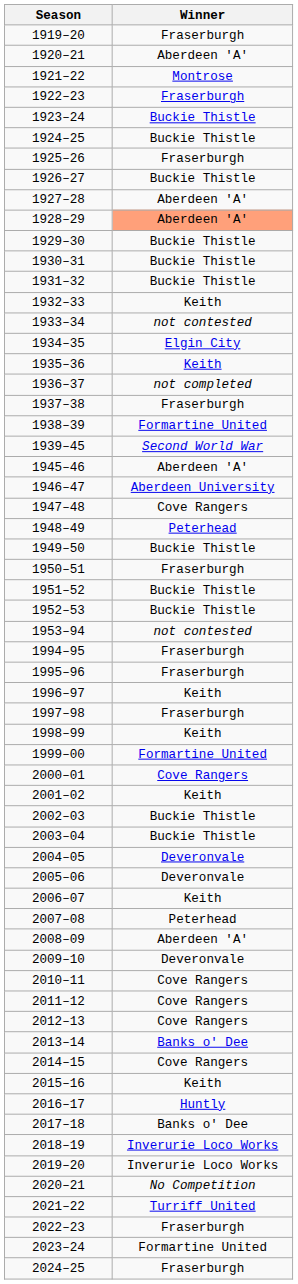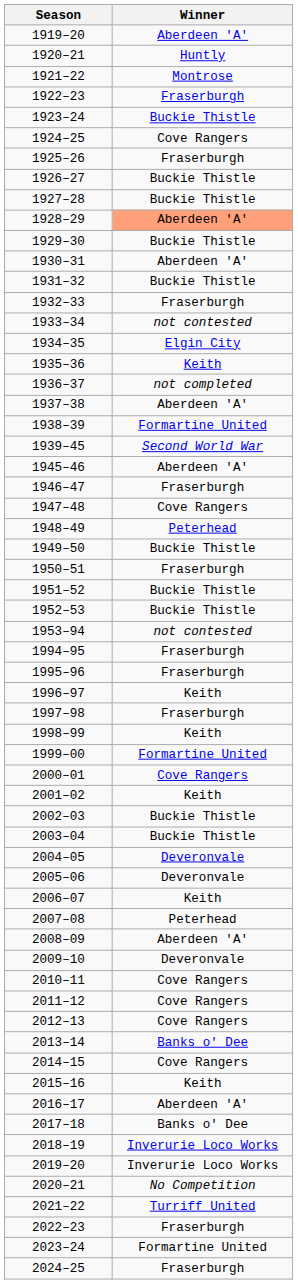1919–20 | Winner: Fraserburgh -> Aberdeen 'A'
1920–21 | Winner: Aberdeen 'A' -> Huntly
1924–25 | Winner: Buckie Thistle -> Cove Rangers
1927–28 | Winner: Aberdeen 'A' -> Buckie Thistle
1930–31 | Winner: Buckie Thistle -> Aberdeen 'A'
1932–33 | Winner: Keith -> Fraserburgh
1937–38 | Winner: Fraserburgh -> Aberdeen 'A'
1946–47 | Winner: Aberdeen University -> Fraserburgh
2016–17 | Winner: Huntly -> Aberdeen 'A'
